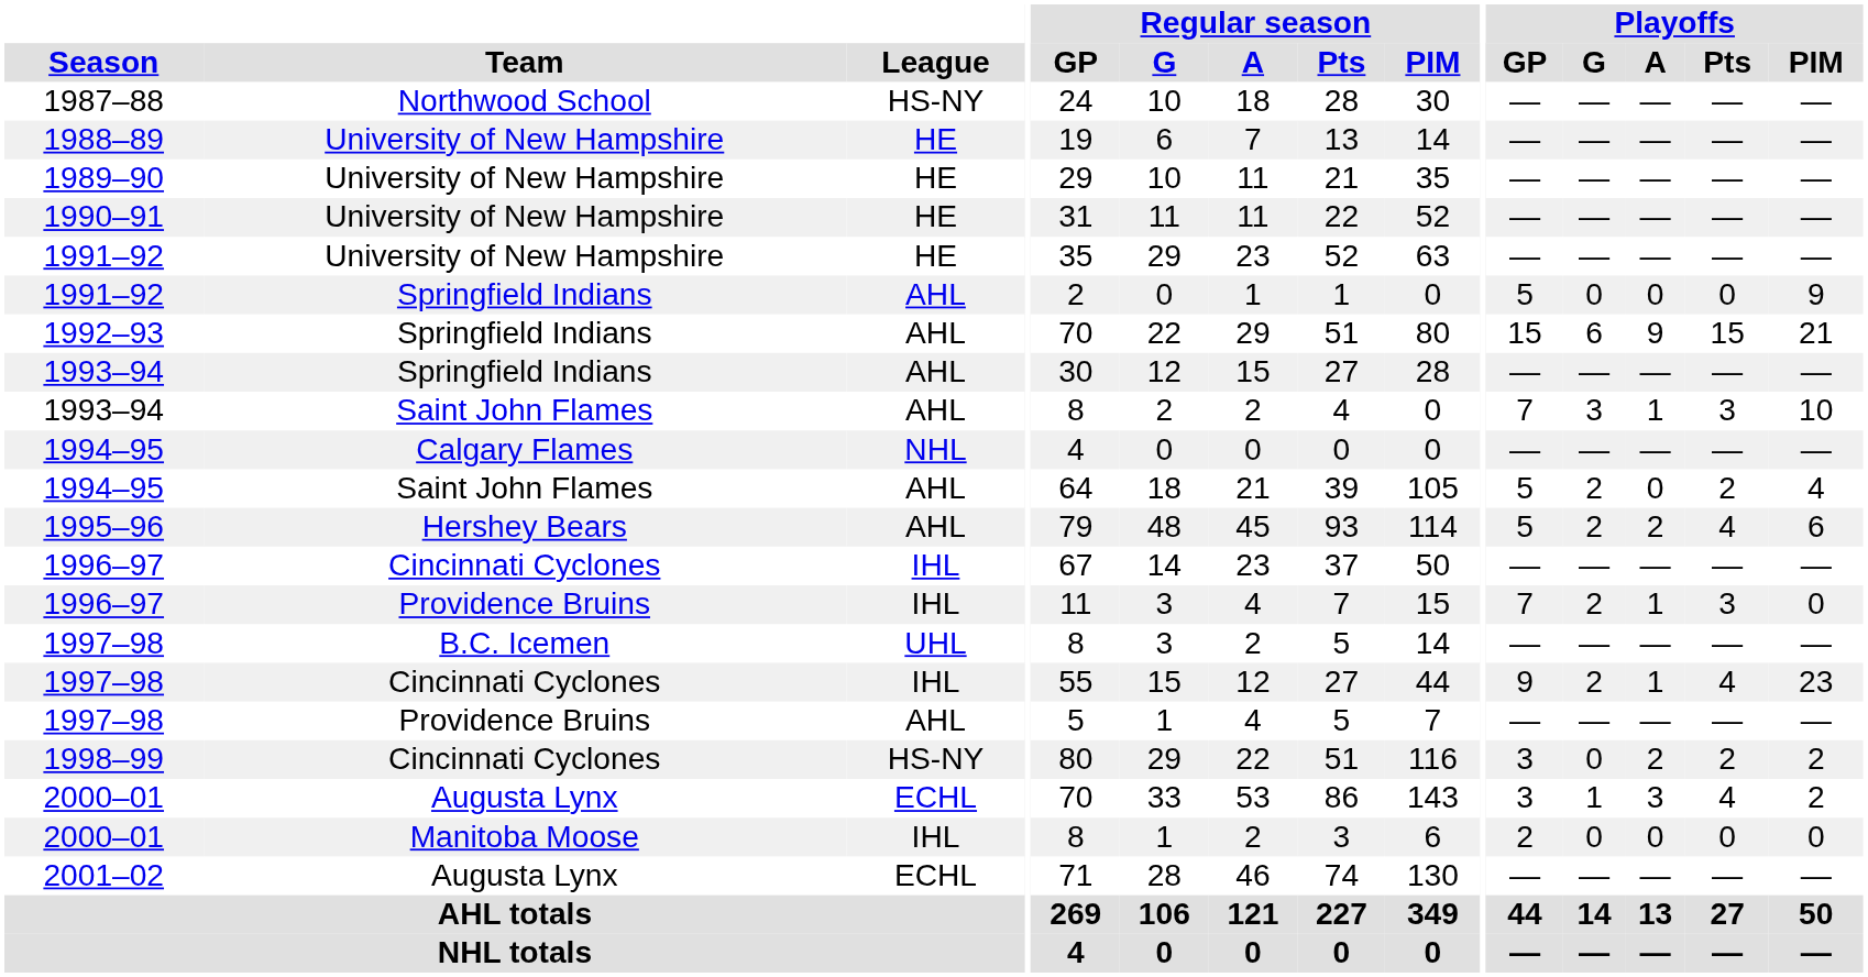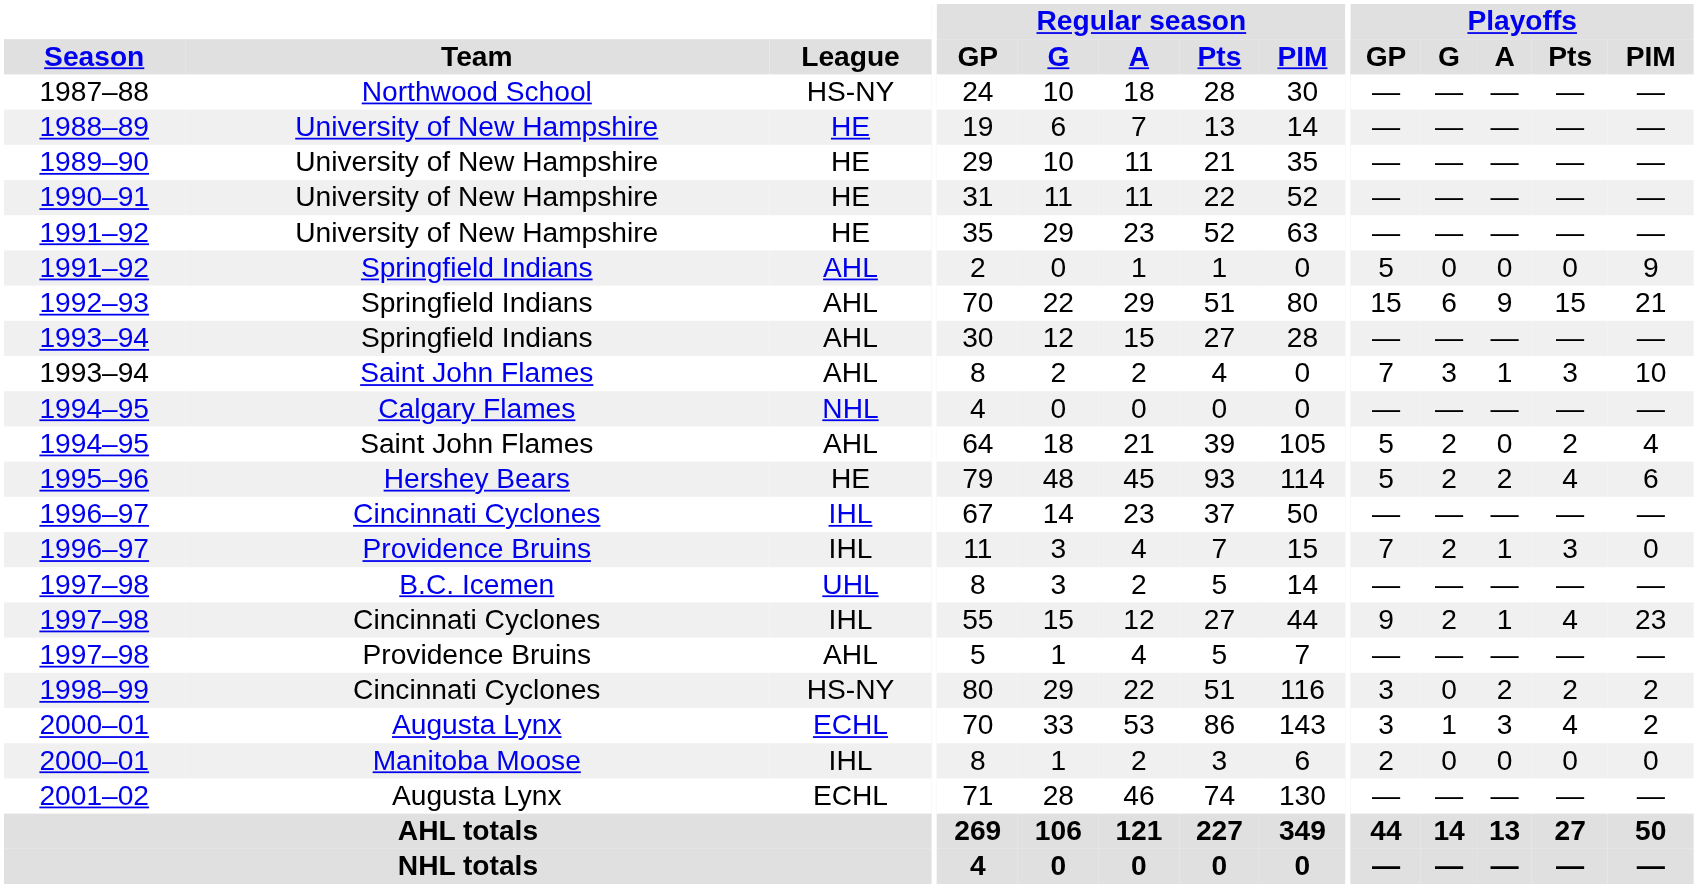1995–96 | League: AHL -> HE
